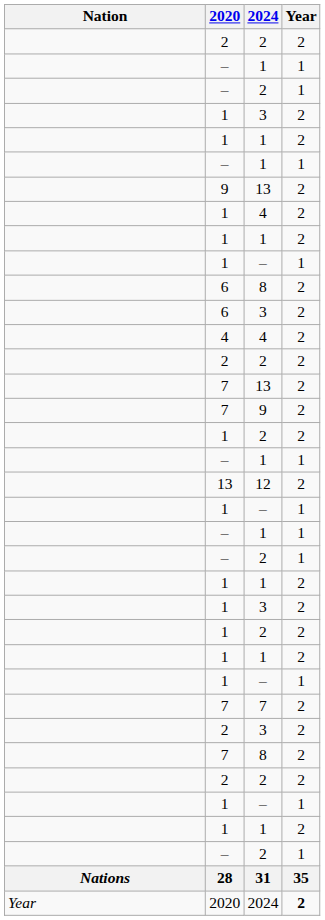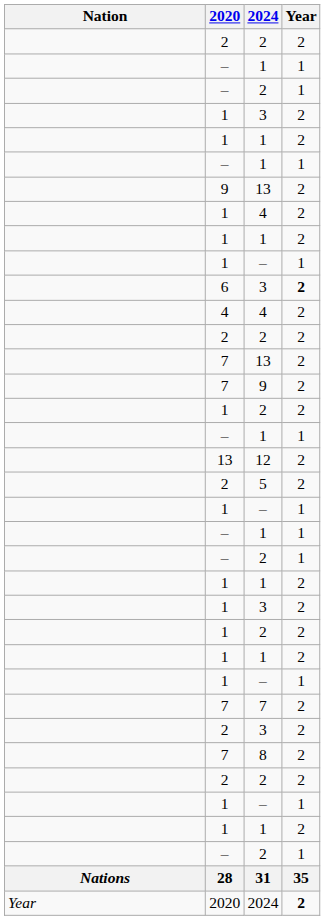- row: 6 | 8 | 2
6 / 3 | Year: normal -> bold
+ row: 2 | 5 | 2
